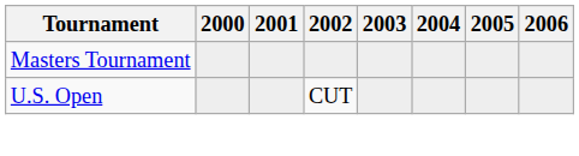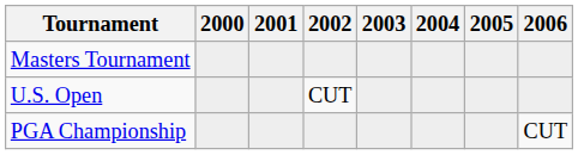+ row: PGA Championship | CUT
